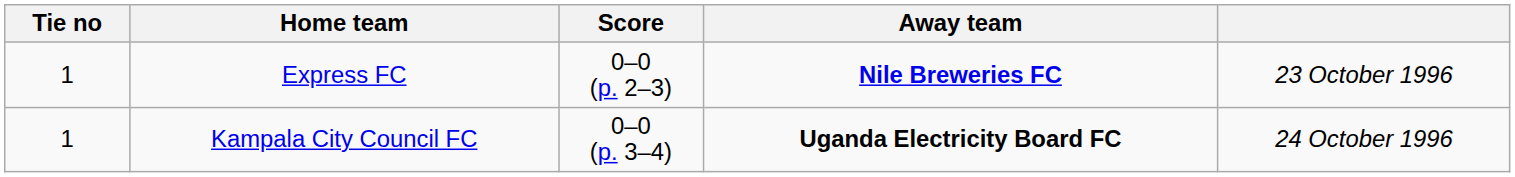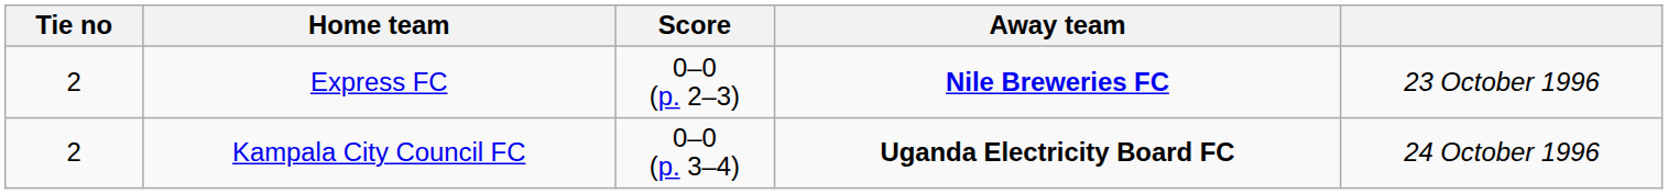Express FC | Tie no: 1 -> 2
Kampala City Council FC | Tie no: 1 -> 2
